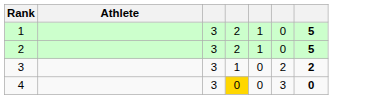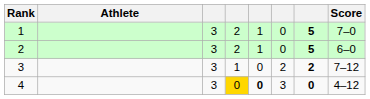+ column: Score | 7–0 | 6–0 | 7–12 | 4–12
4 | column 5: normal -> bold
